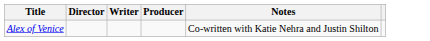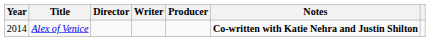+ column: Year | 2014
Alex of Venice | Notes: normal -> bold
